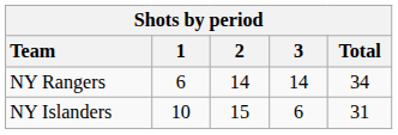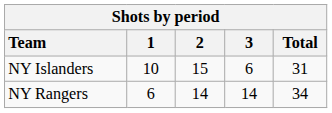rows swapped: NY Rangers <-> NY Islanders
